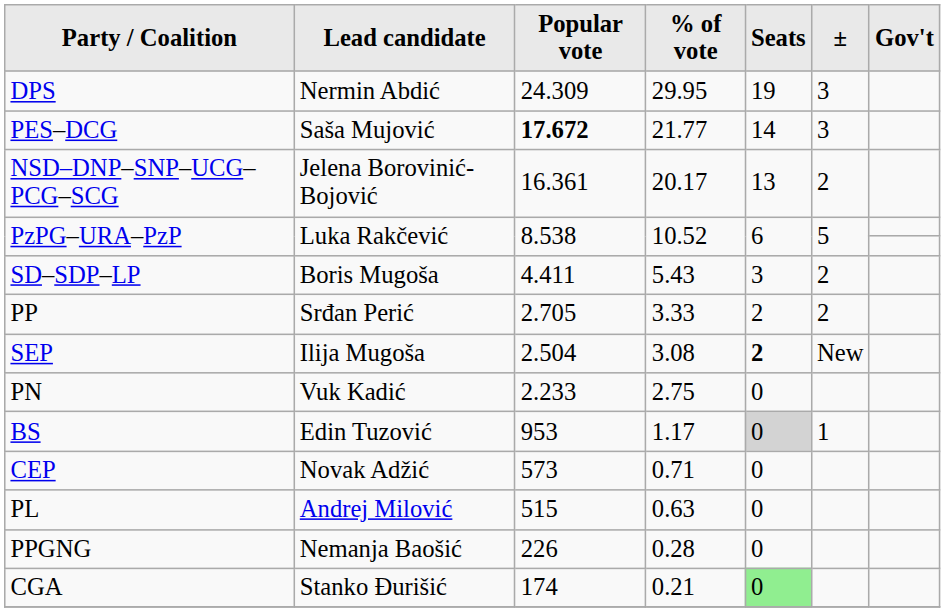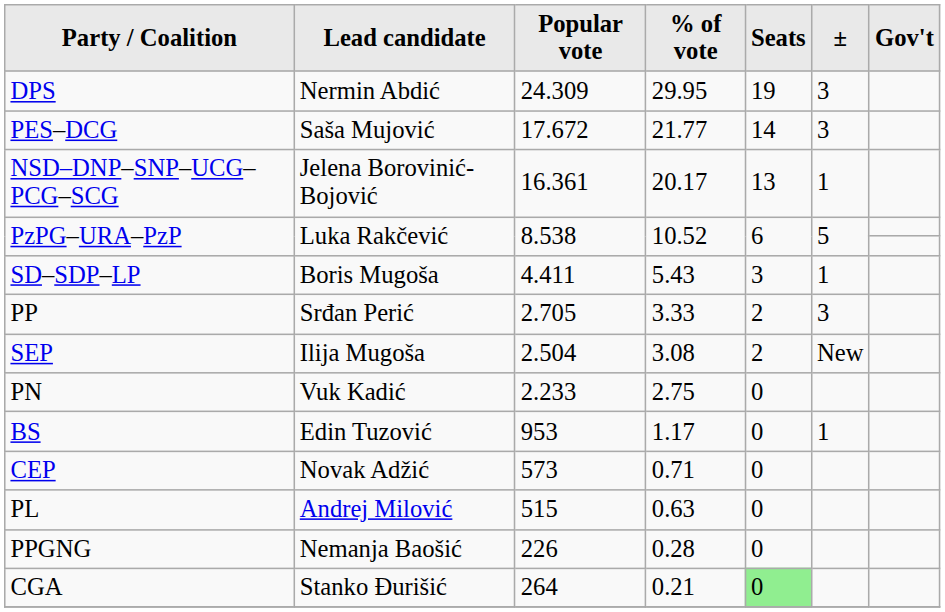PES–DCG | Popular vote: bold -> normal
NSD–DNP–SNP–UCG–PCG–SCG | ±: 2 -> 1
SD–SDP–LP | ±: 2 -> 1
PP | ±: 2 -> 3
SEP | Seats: bold -> normal
BS | Seats: lightgrey background -> no background
CGA | Popular vote: 174 -> 264
